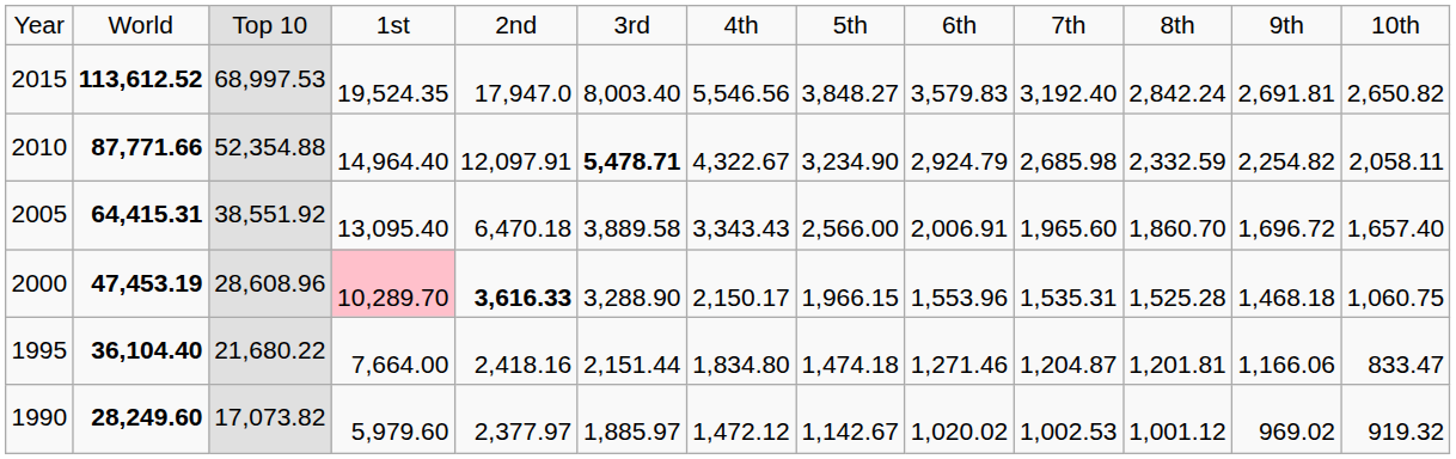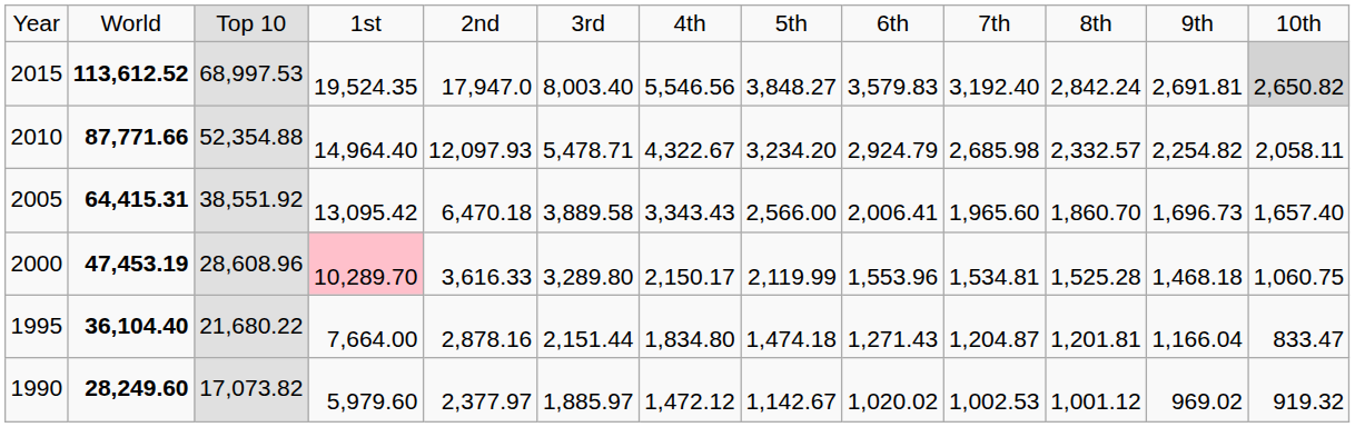2015 | column 13: no background -> lightgrey background
2010 | column 5: 12,097.91 -> 12,097.93
2010 | column 6: bold -> normal
2010 | column 8: 3,234.90 -> 3,234.20
2010 | column 11: 2,332.59 -> 2,332.57
2005 | column 4: 13,095.40 -> 13,095.42
2005 | column 9: 2,006.91 -> 2,006.41
2005 | column 12: 1,696.72 -> 1,696.73
2000 | column 5: bold -> normal
2000 | column 6: 3,288.90 -> 3,289.80
2000 | column 8: 1,966.15 -> 2,119.99
2000 | column 10: 1,535.31 -> 1,534.81
1995 | column 5: 2,418.16 -> 2,878.16
1995 | column 9: 1,271.46 -> 1,271.43
1995 | column 12: 1,166.06 -> 1,166.04
